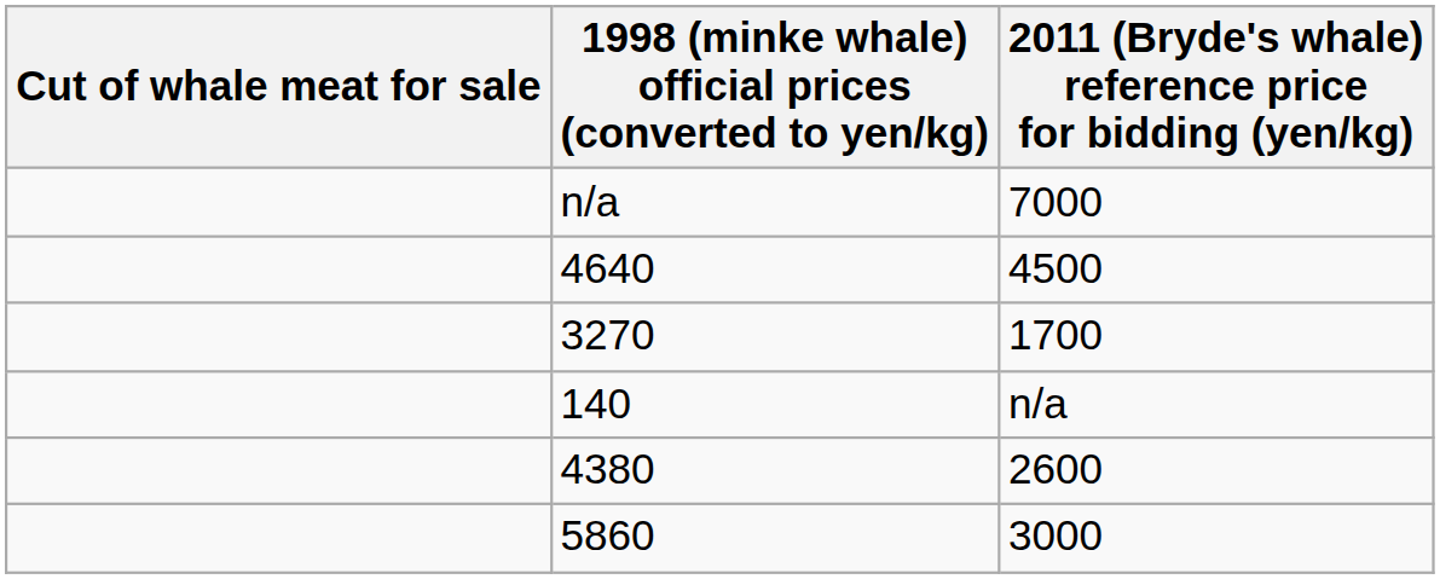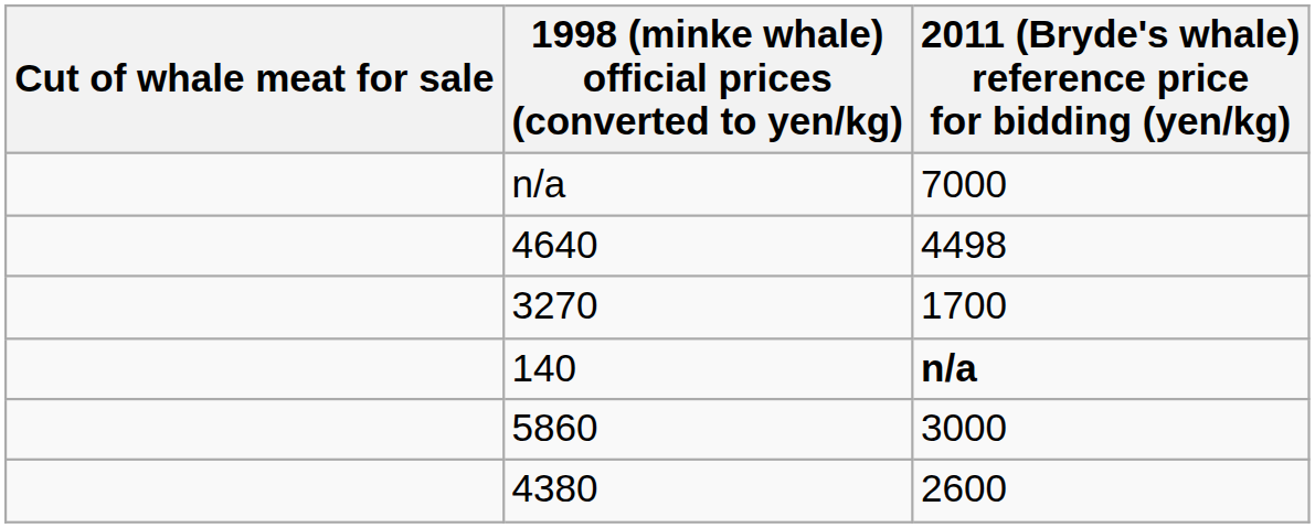4640 | 2011 (Bryde's whale) reference price for bidding (yen/kg): 4500 -> 4498
140 | 2011 (Bryde's whale) reference price for bidding (yen/kg): normal -> bold
rows swapped: 5860 <-> 4380
